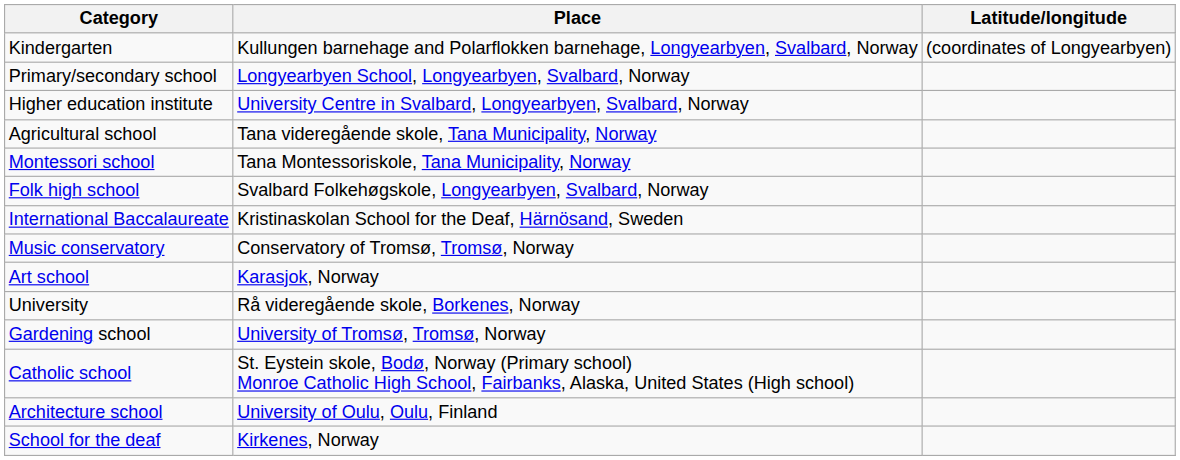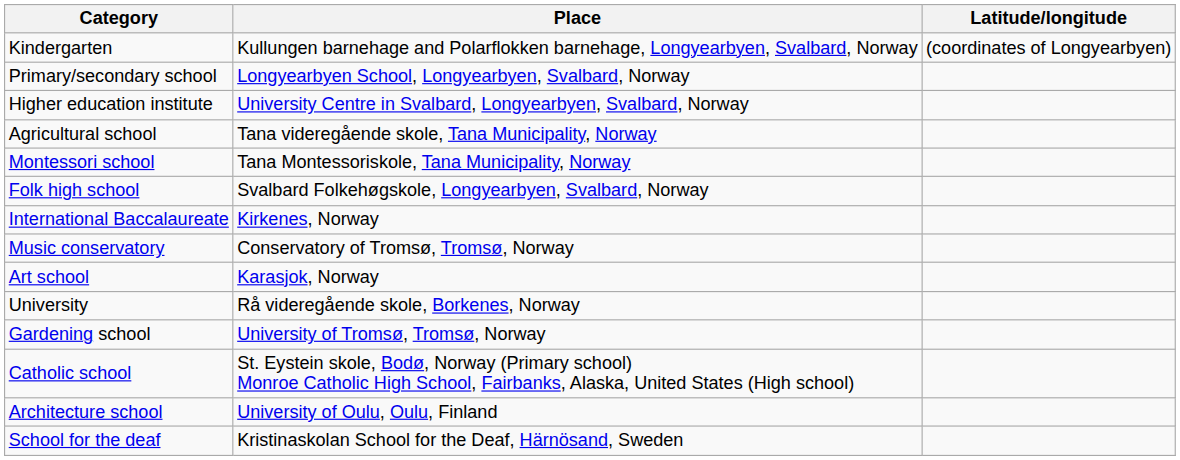International Baccalaureate | Place: Kristinaskolan School for the Deaf, Härnösand, Sweden -> Kirkenes, Norway
School for the deaf | Place: Kirkenes, Norway -> Kristinaskolan School for the Deaf, Härnösand, Sweden
